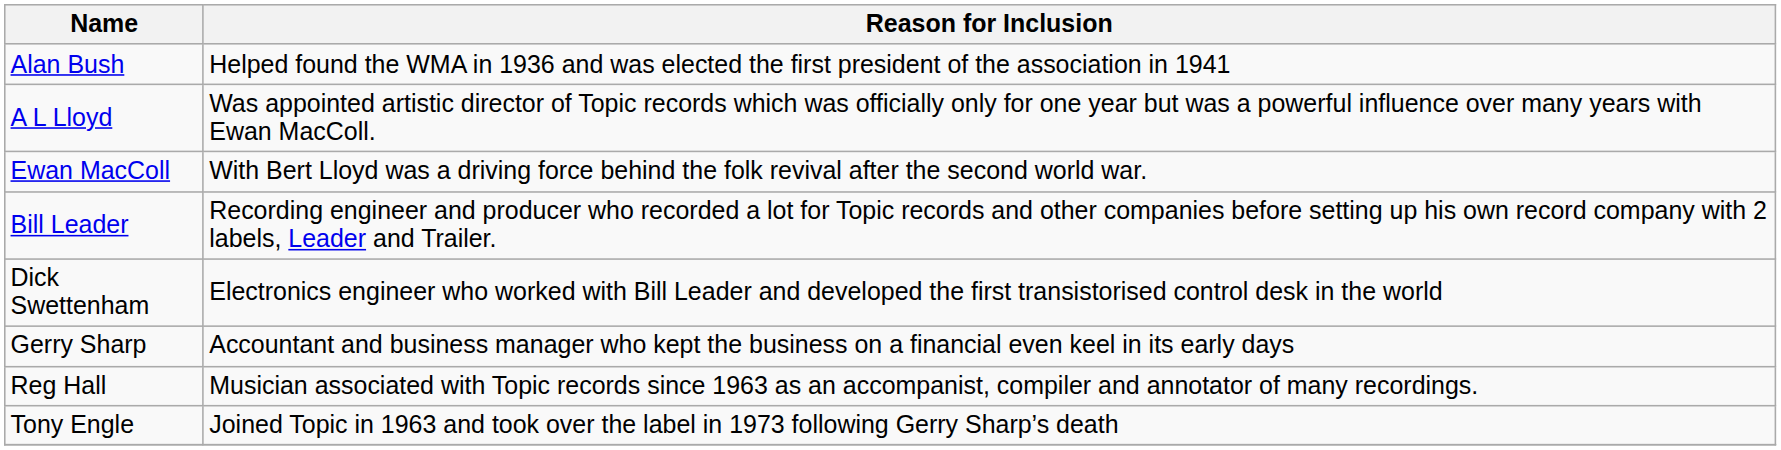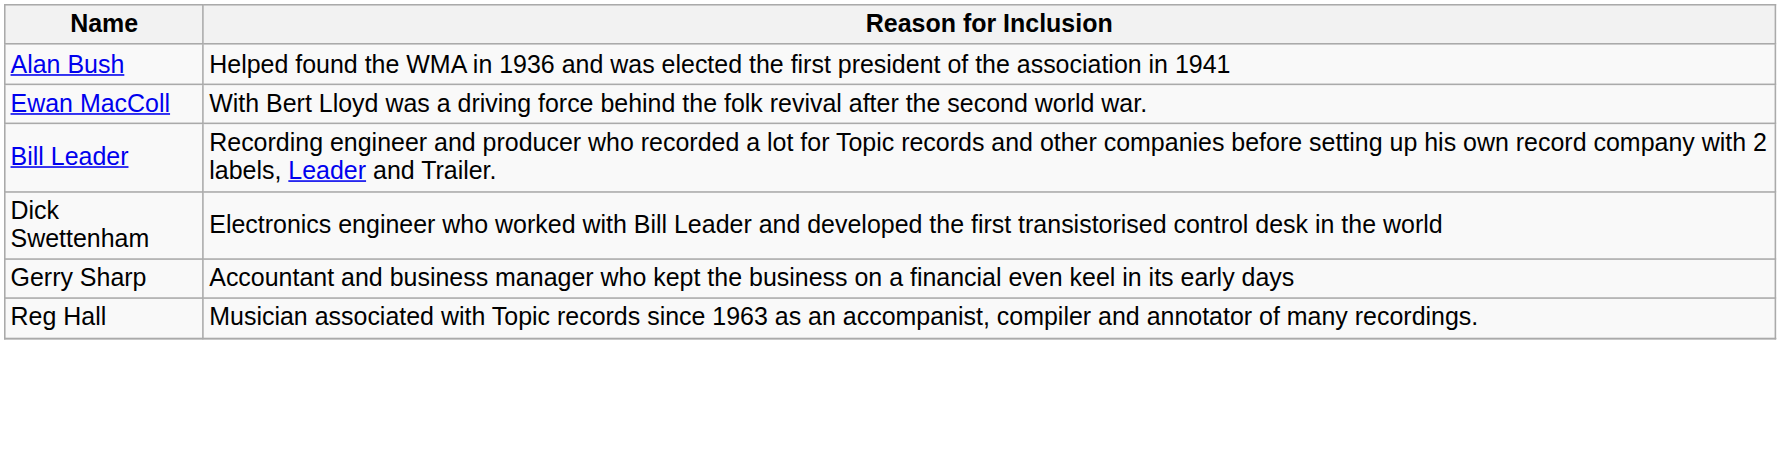- row: A L Lloyd | Was appointed artistic director of Topic records which was officially only for one year but was a powerful influence over many years with Ewan MacColl.
- row: Tony Engle | Joined Topic in 1963 and took over the label in 1973 following Gerry Sharp’s death
